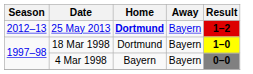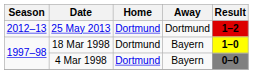25 May 2013 | Home: bold -> normal
25 May 2013 | Away: Bayern -> Dortmund
4 Mar 1998 | Home: Bayern -> Dortmund
